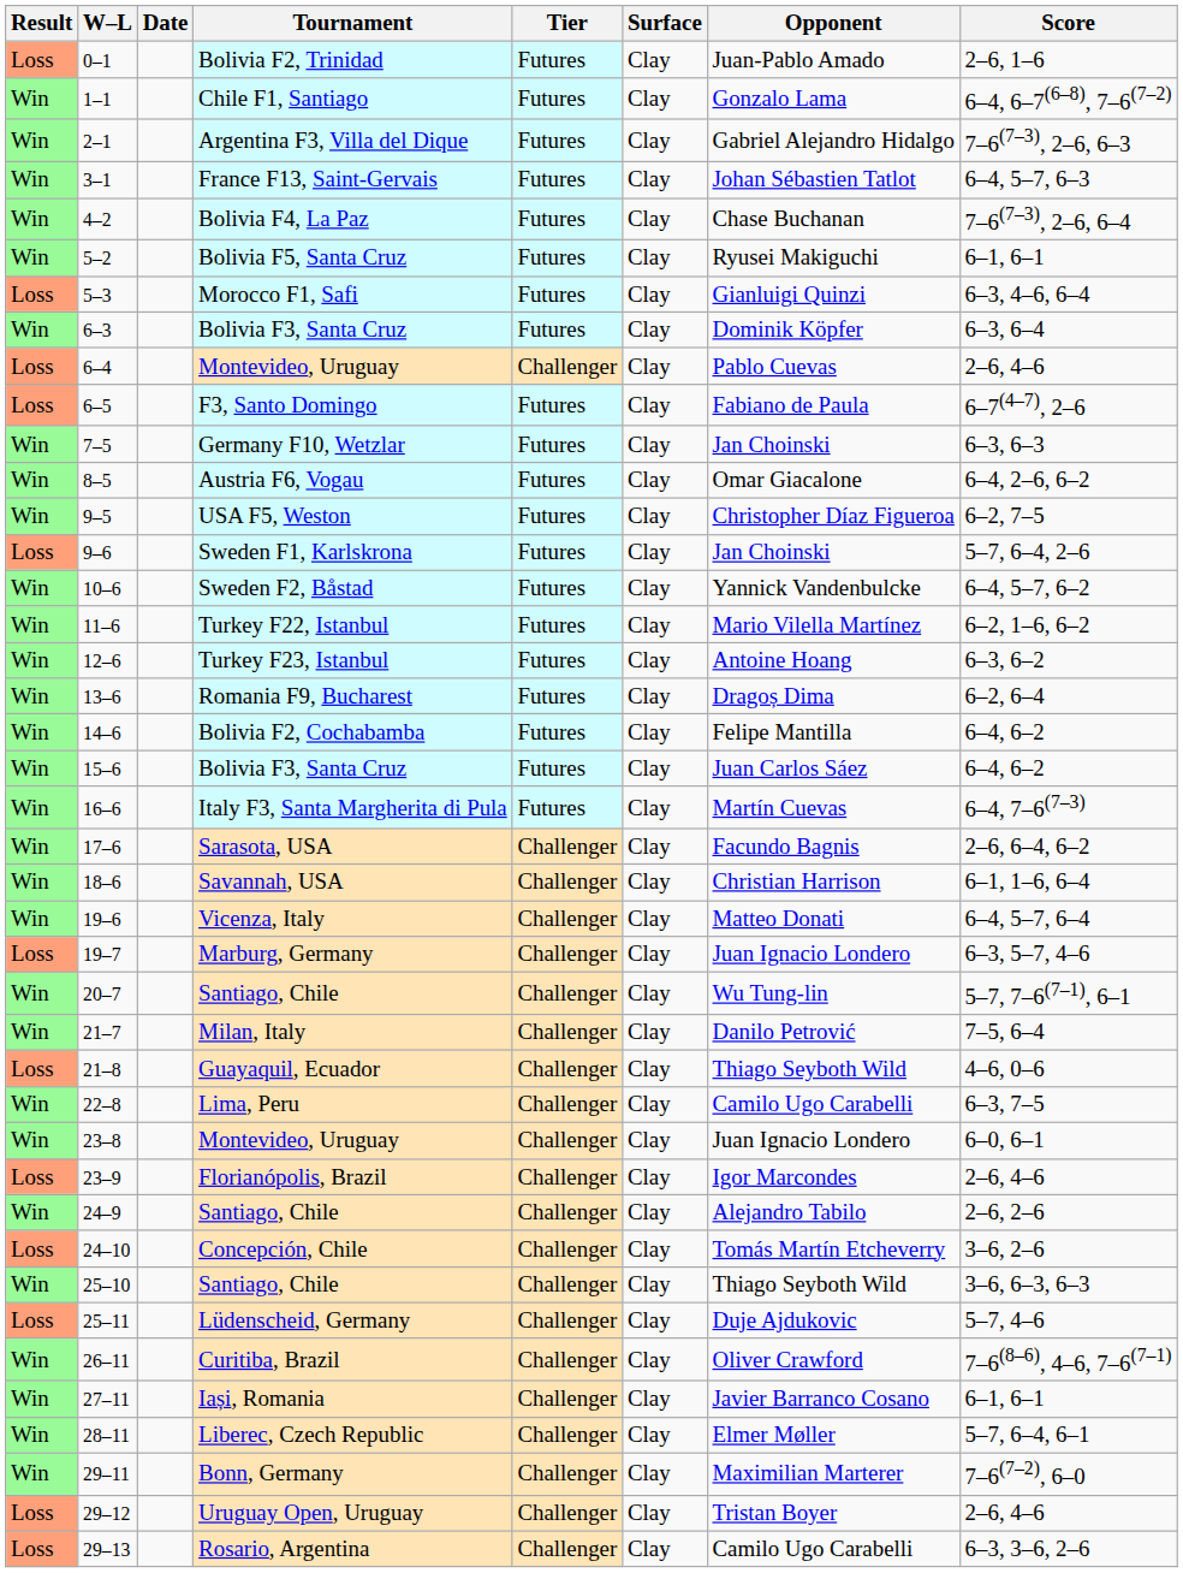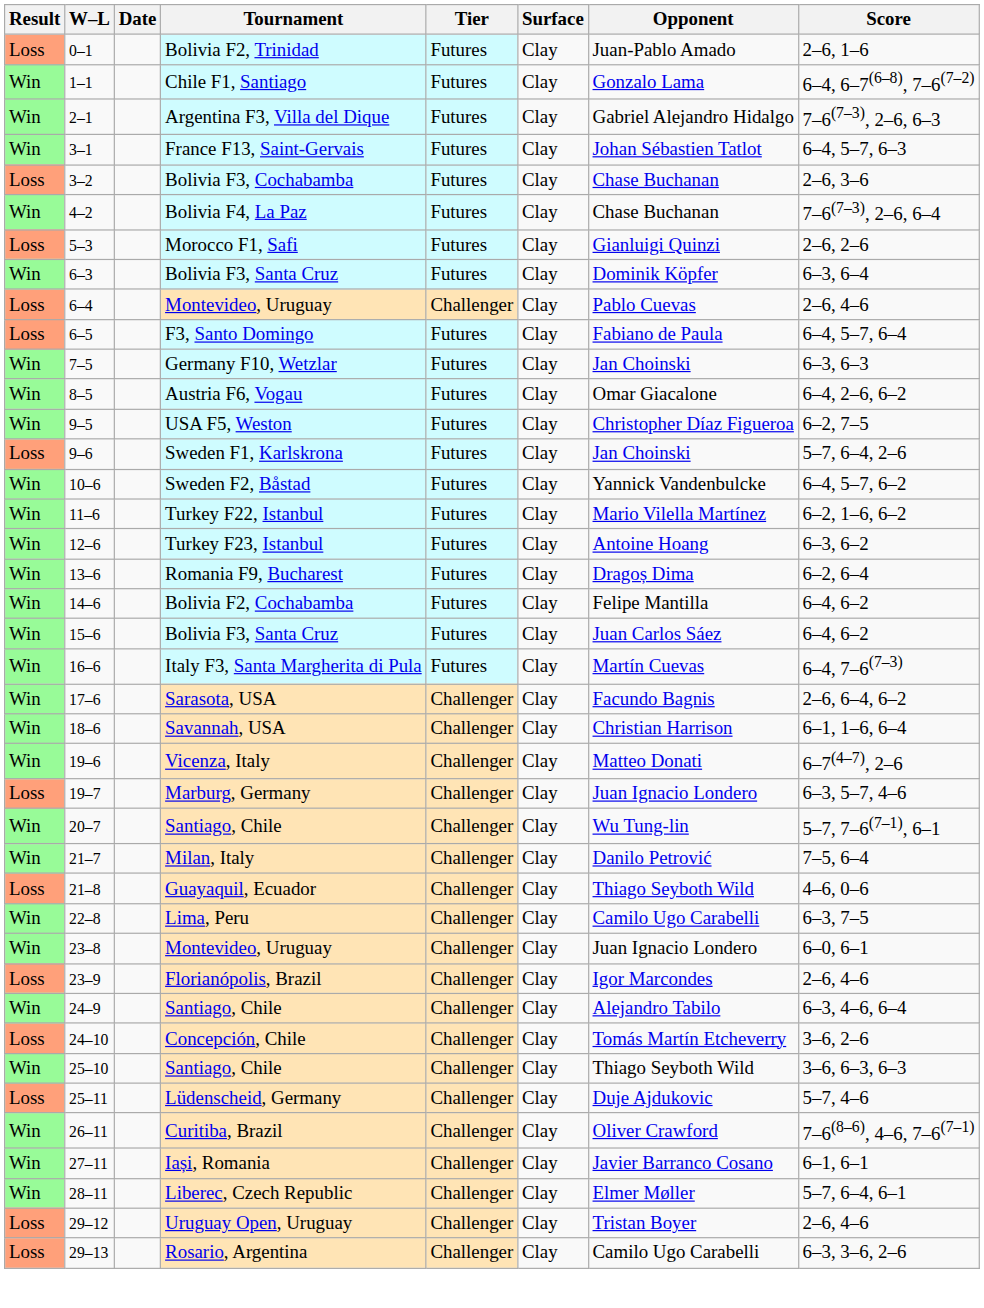+ row: Loss | 3–2 | Bolivia F3, Cochabamba | Futures | Clay | Chase Buchanan | 2–6, 3–6
- row: Win | 5–2 | Bolivia F5, Santa Cruz | Futures | Clay | Ryusei Makiguchi | 6–1, 6–1
Morocco F1, Safi | Score: 6–3, 4–6, 6–4 -> 2–6, 2–6
F3, Santo Domingo | Score: 6–7(4–7), 2–6 -> 6–4, 5–7, 6–4
Vicenza, Italy | Score: 6–4, 5–7, 6–4 -> 6–7(4–7), 2–6
24–9 / Santiago, Chile | Score: 2–6, 2–6 -> 6–3, 4–6, 6–4
- row: Win | 29–11 | Bonn, Germany | Challenger | Clay | Maximilian Marterer | 7–6(7–2), 6–0
